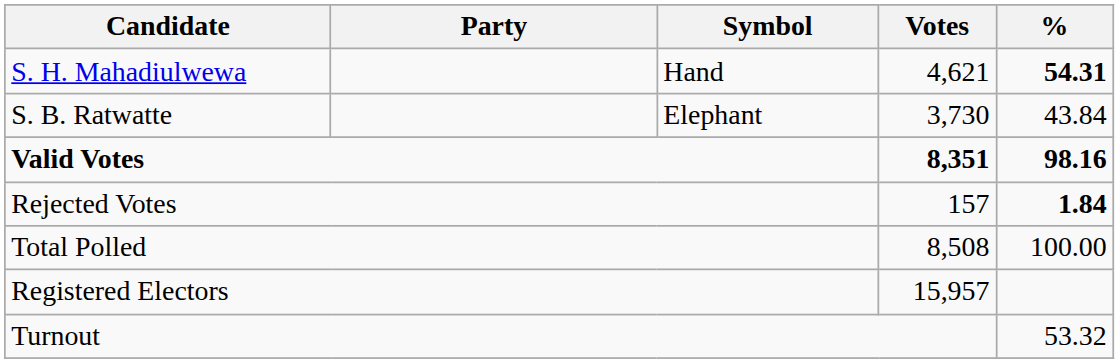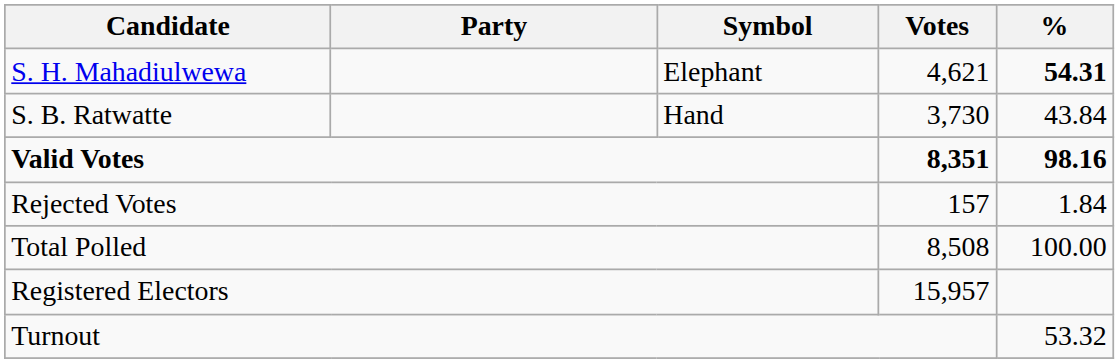S. H. Mahadiulwewa | Symbol: Hand -> Elephant
S. B. Ratwatte | Symbol: Elephant -> Hand
Rejected Votes | %: bold -> normal
